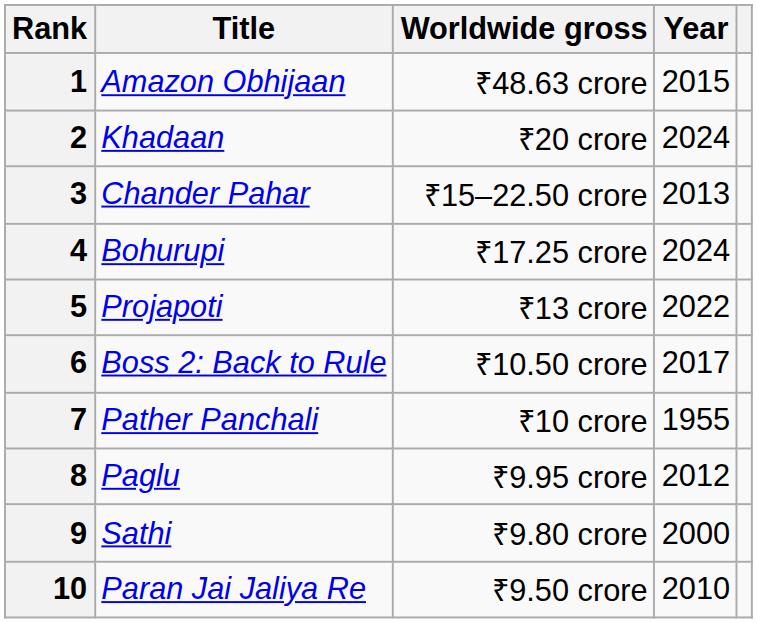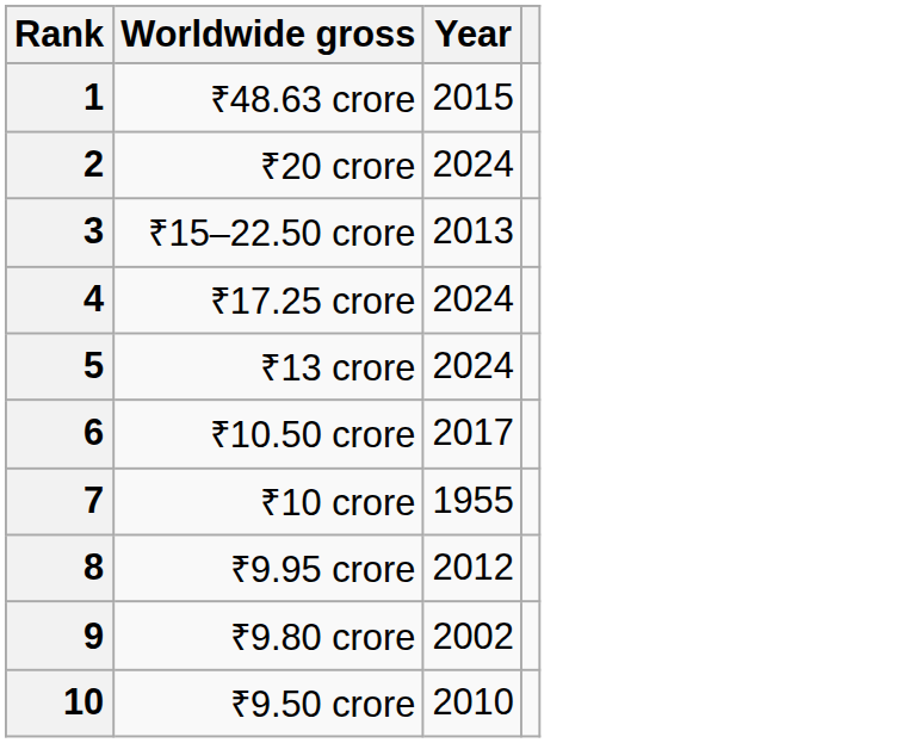- column: Title | Amazon Obhijaan | Khadaan | Chander Pahar | Bohurupi | Projapoti | Boss 2: Back to Rule | Pather Panchali | Paglu | Sathi | Paran Jai Jaliya Re
5 | Year: 2022 -> 2024
9 | Year: 2000 -> 2002
